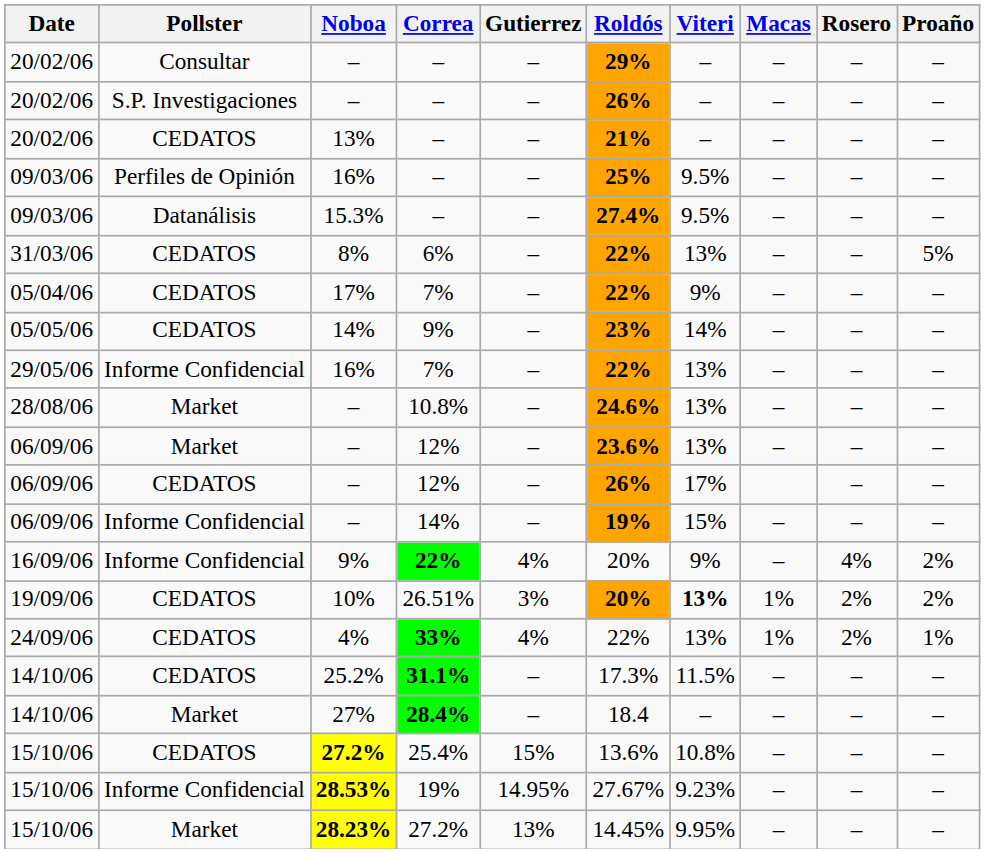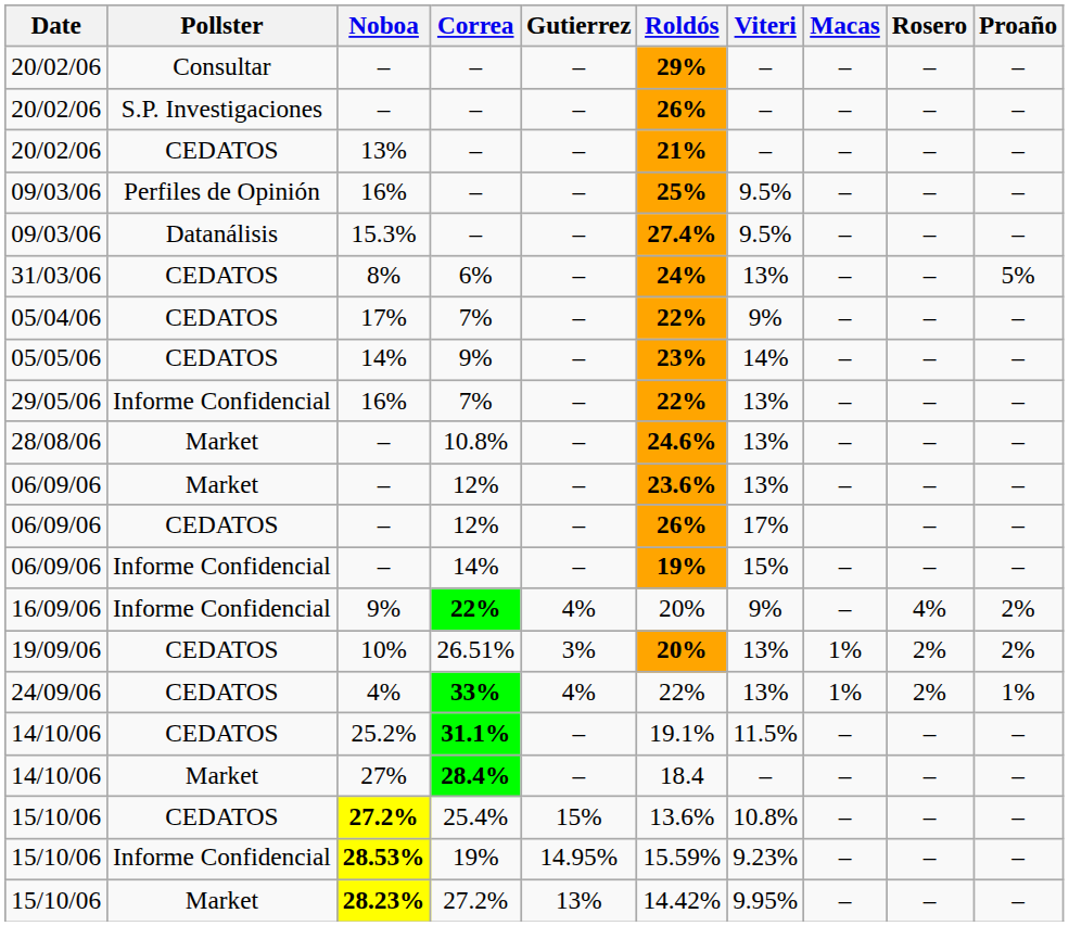8% | Roldós: 22% -> 24%
10% | Viteri: bold -> normal
25.2% | Roldós: 17.3% -> 19.1%
28.53% | Roldós: 27.67% -> 15.59%
28.23% | Roldós: 14.45% -> 14.42%
